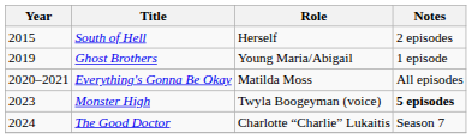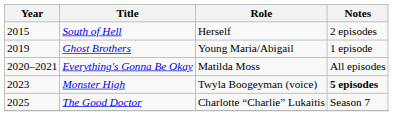The Good Doctor | Year: 2024 -> 2025
